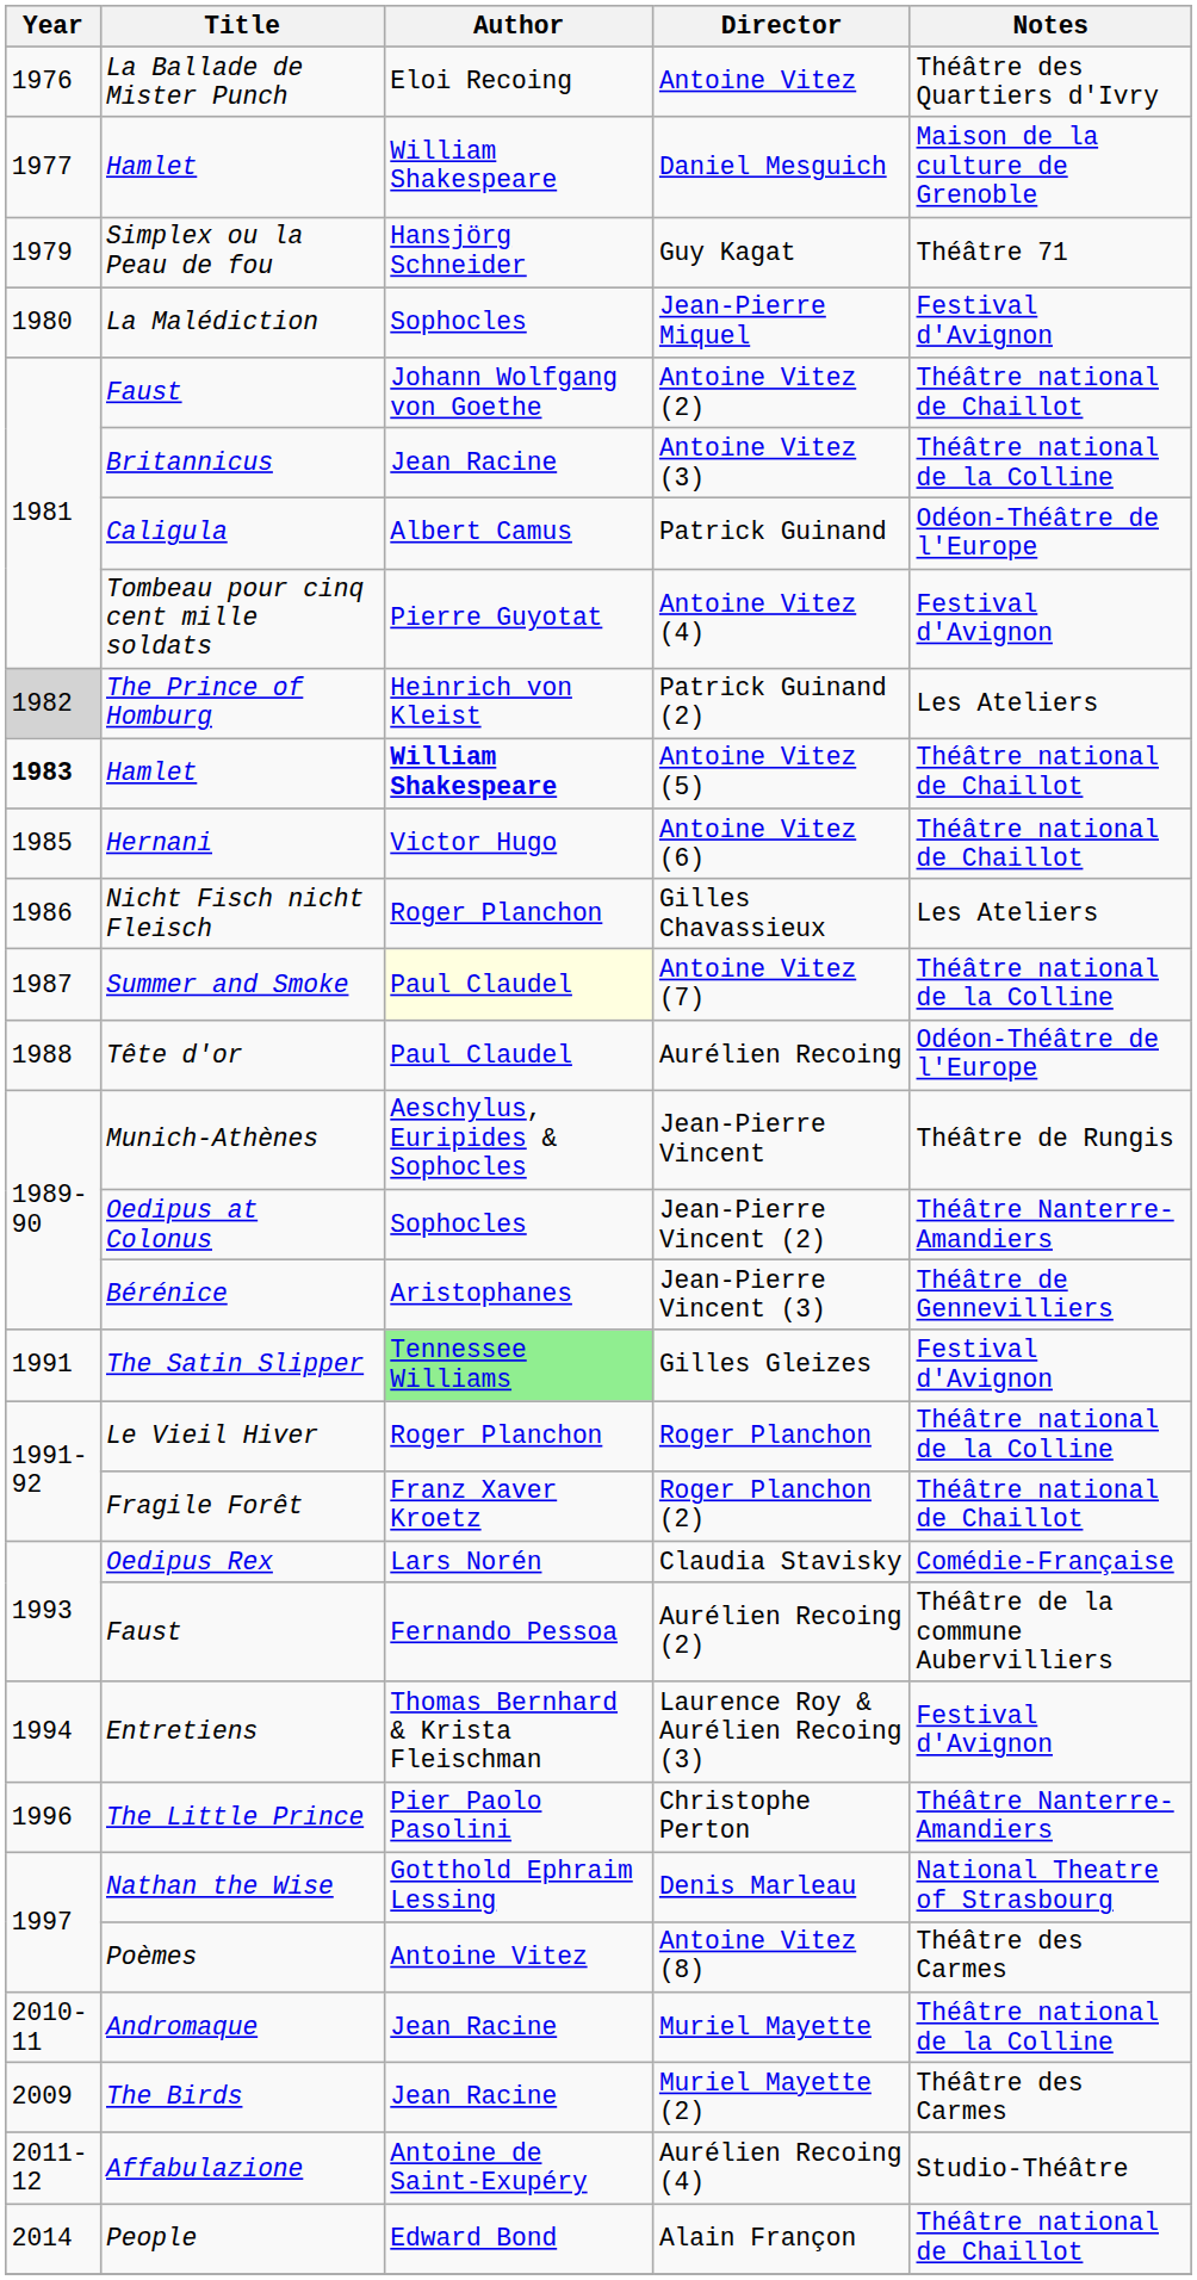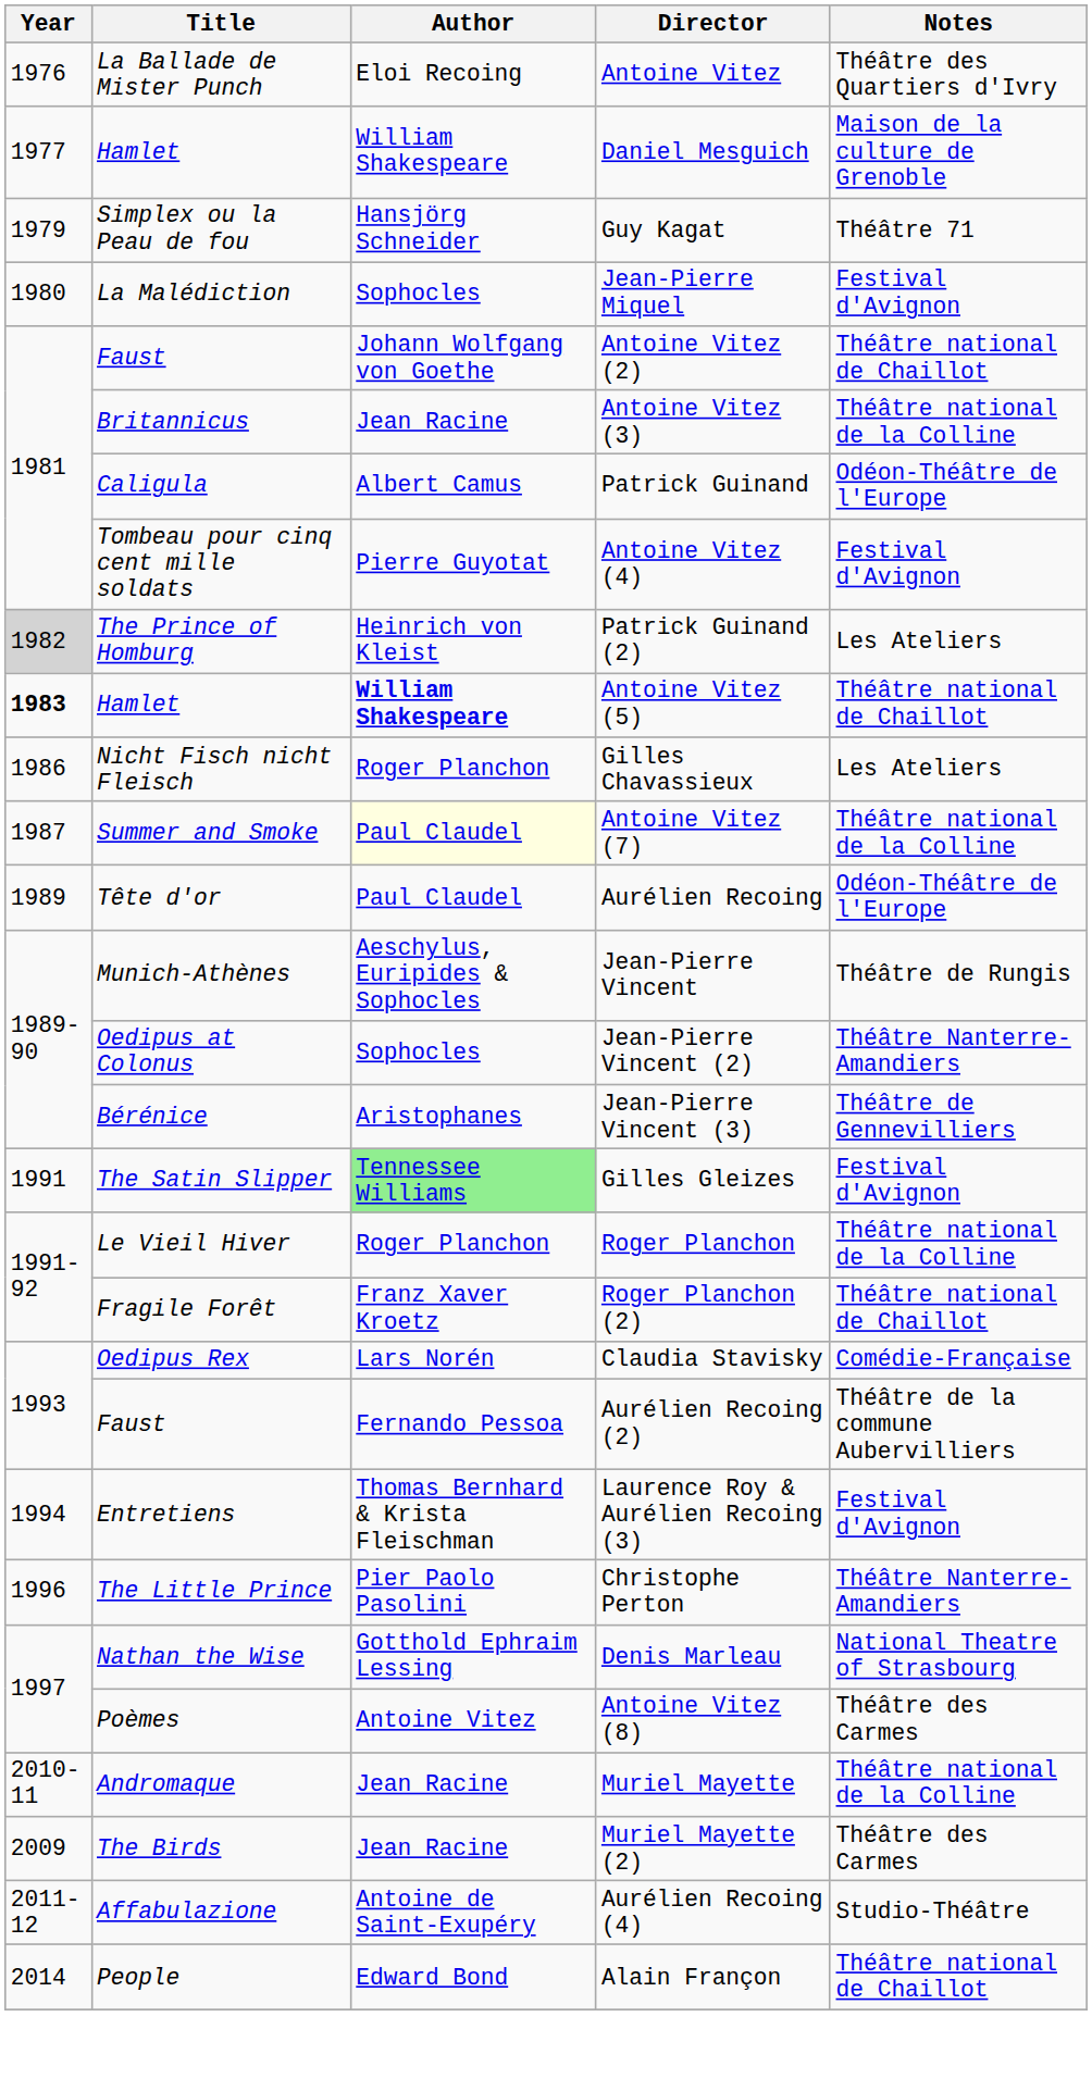- row: 1985 | Hernani | Victor Hugo | Antoine Vitez (6) | Théâtre national de Chaillot
Aurélien Recoing | Year: 1988 -> 1989
